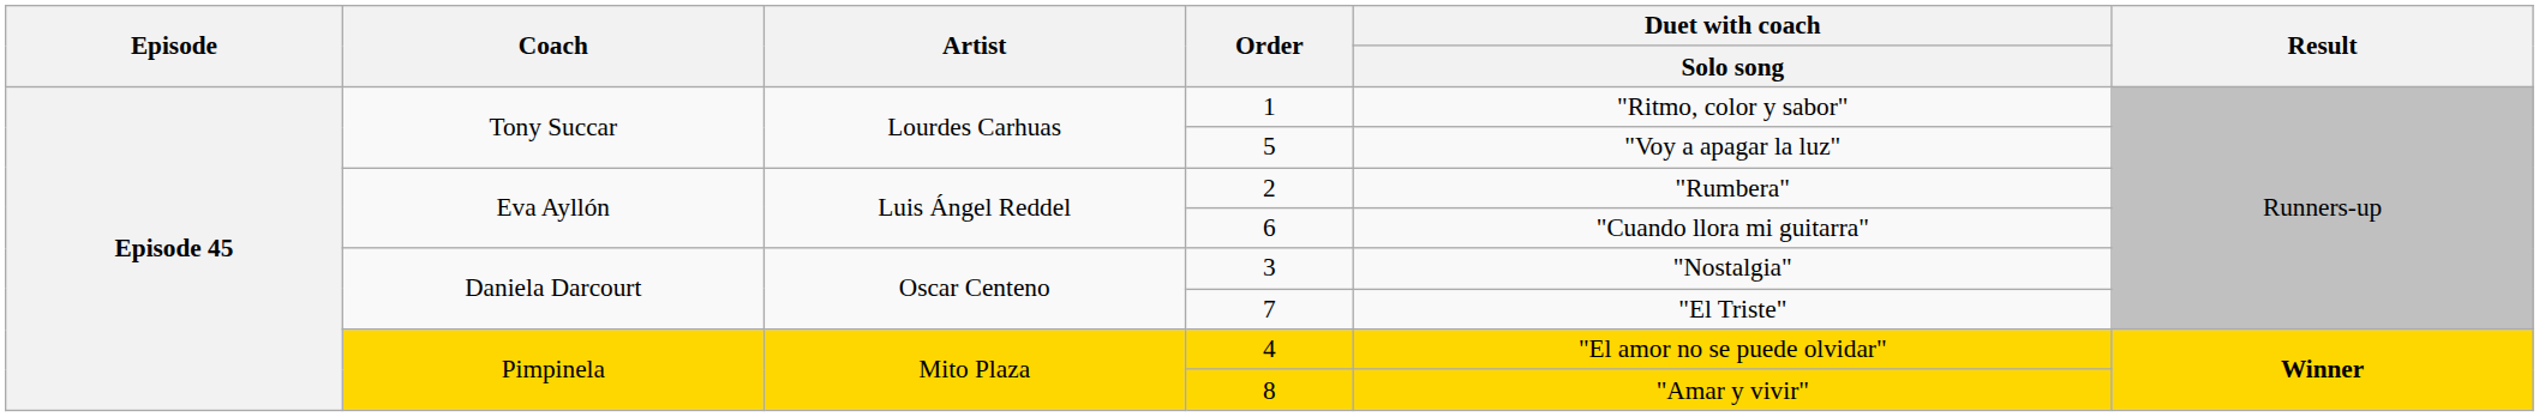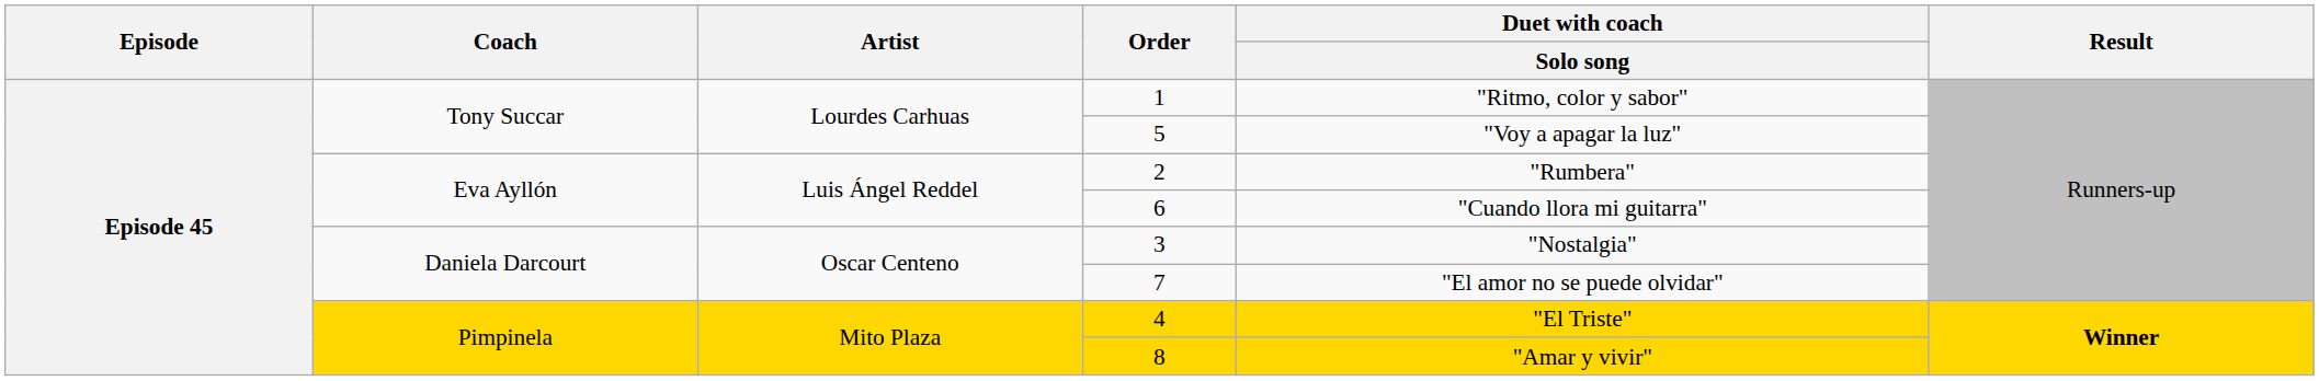7 | Duet with coach / Solo song: "El Triste" -> "El amor no se puede olvidar"
4 | Duet with coach / Solo song: "El amor no se puede olvidar" -> "El Triste"
